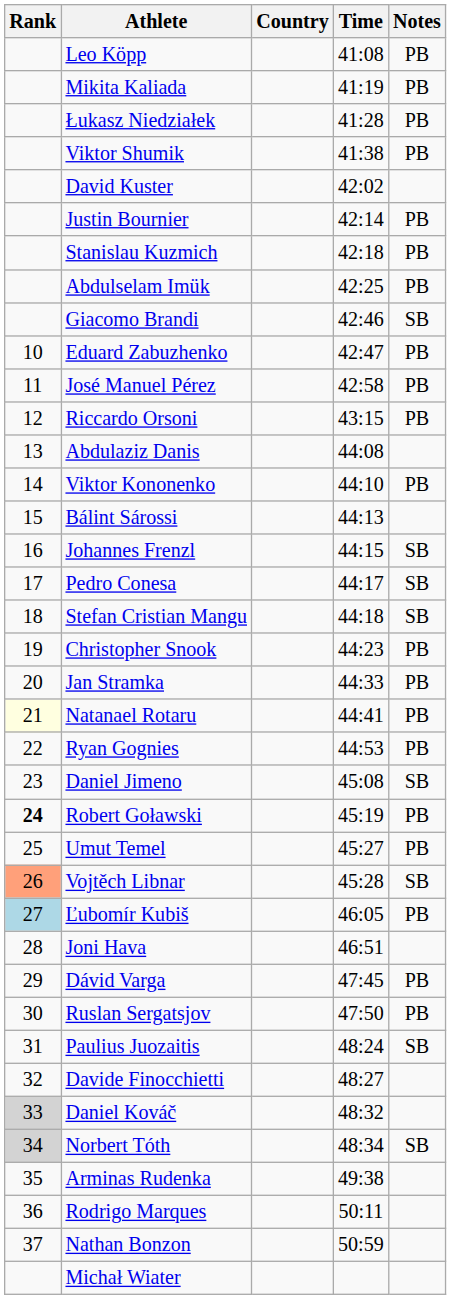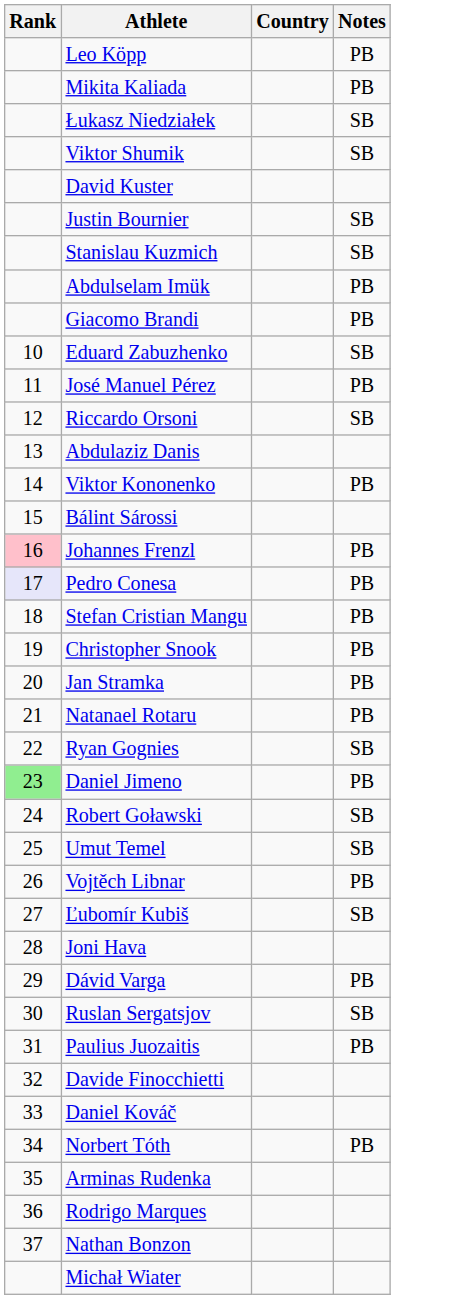- column: Time | 41:08 | 41:19 | 41:28 | 41:38 | 42:02 | 42:14 | 42:18 | 42:25 | 42:46 | 42:47 | 42:58 | 43:15 | 44:08 | 44:10 | 44:13 | 44:15 | 44:17 | 44:18 | 44:23 | 44:33 | 44:41 | 44:53 | 45:08 | 45:19 | 45:27 | 45:28 | 46:05 | 46:51 | 47:45 | 47:50 | 48:24 | 48:27 | 48:32 | 48:34 | 49:38 | 50:11 | 50:59
Łukasz Niedziałek | Notes: PB -> SB
Viktor Shumik | Notes: PB -> SB
Justin Bournier | Notes: PB -> SB
Stanislau Kuzmich | Notes: PB -> SB
Giacomo Brandi | Notes: SB -> PB
Eduard Zabuzhenko | Notes: PB -> SB
Riccardo Orsoni | Notes: PB -> SB
Johannes Frenzl | Rank: no background -> pink background
Johannes Frenzl | Notes: SB -> PB
Pedro Conesa | Rank: no background -> lavender background
Pedro Conesa | Notes: SB -> PB
Stefan Cristian Mangu | Notes: SB -> PB
Natanael Rotaru | Rank: lightyellow background -> no background
Ryan Gognies | Notes: PB -> SB
Daniel Jimeno | Rank: no background -> lightgreen background
Daniel Jimeno | Notes: SB -> PB
Robert Goławski | Rank: bold -> normal
Robert Goławski | Notes: PB -> SB
Umut Temel | Notes: PB -> SB
Vojtěch Libnar | Rank: lightsalmon background -> no background
Vojtěch Libnar | Notes: SB -> PB
Ľubomír Kubiš | Rank: lightblue background -> no background
Ľubomír Kubiš | Notes: PB -> SB
Ruslan Sergatsjov | Notes: PB -> SB
Paulius Juozaitis | Notes: SB -> PB
Daniel Kováč | Rank: lightgrey background -> no background
Norbert Tóth | Rank: lightgrey background -> no background
Norbert Tóth | Notes: SB -> PB
